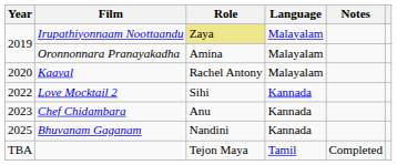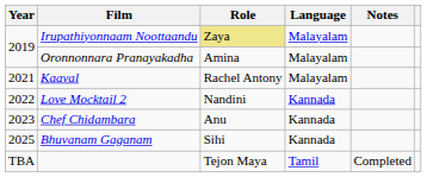Kaaval | Year: 2020 -> 2021
Love Mocktail 2 | Role: Sihi -> Nandini
Bhuvanam Gaganam | Role: Nandini -> Sihi
